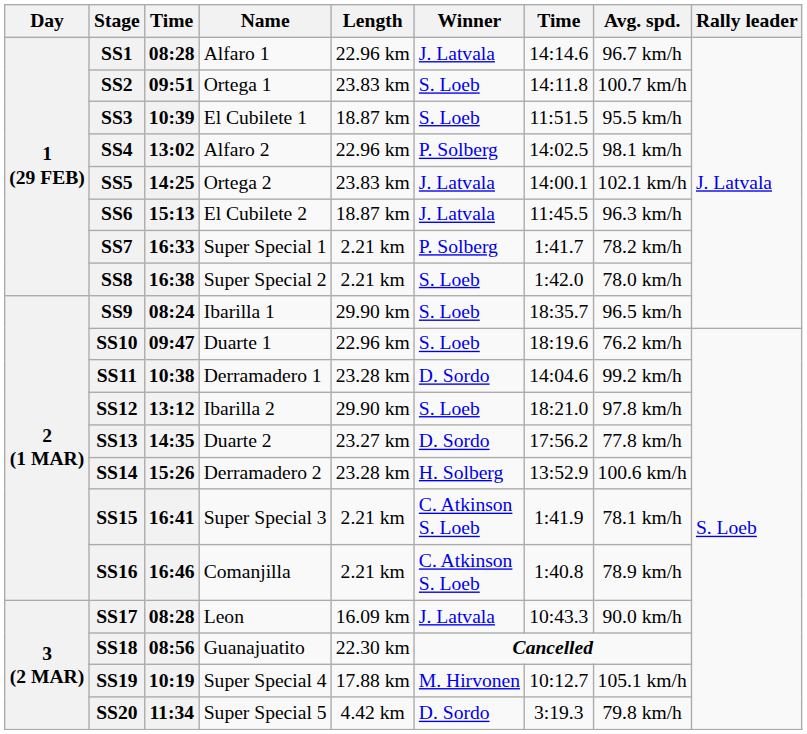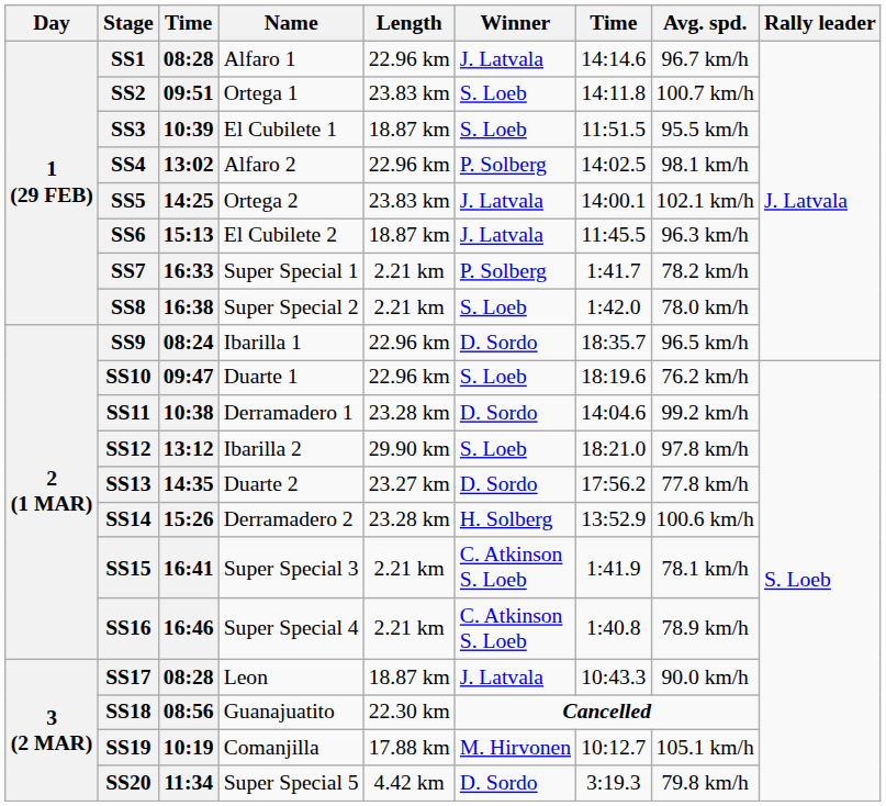SS9 | Length: 29.90 km -> 22.96 km
SS9 | Winner: S. Loeb -> D. Sordo
SS16 | Name: Comanjilla -> Super Special 4
SS17 | Length: 16.09 km -> 18.87 km
SS19 | Name: Super Special 4 -> Comanjilla
